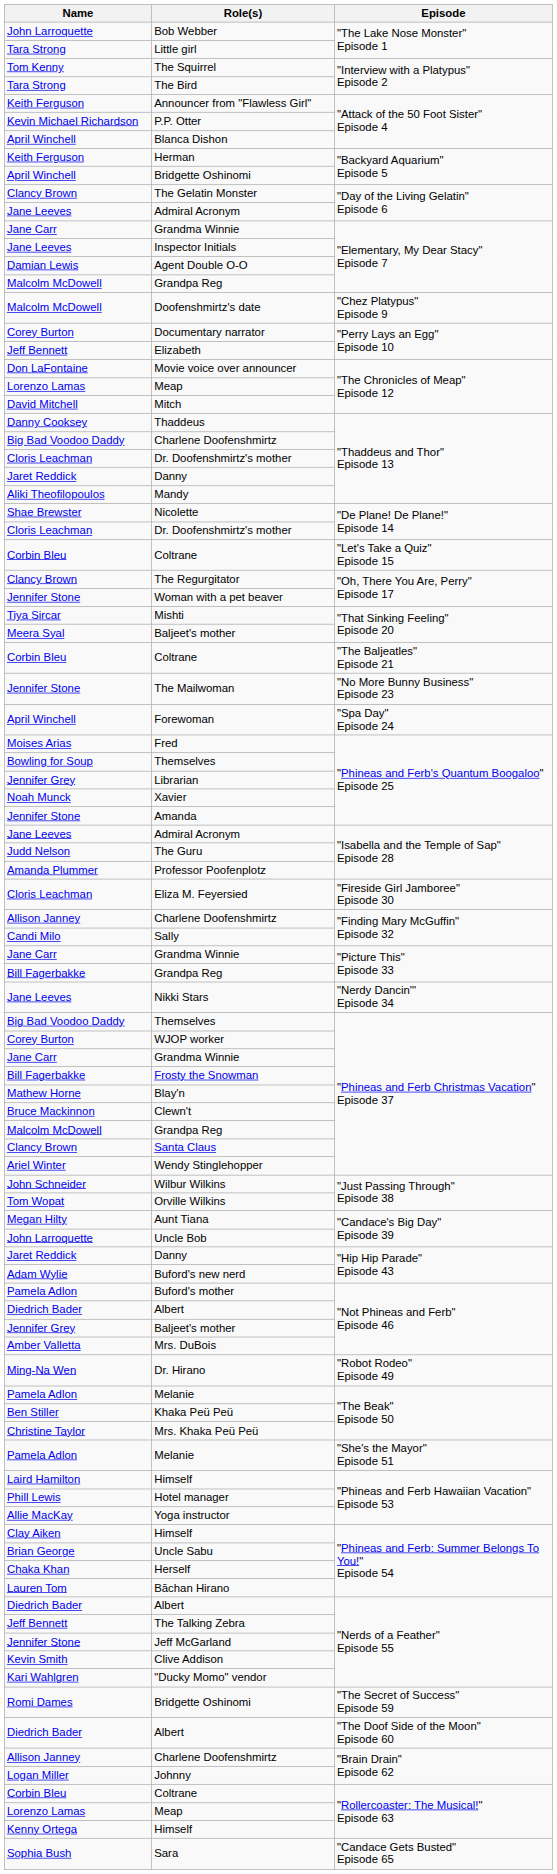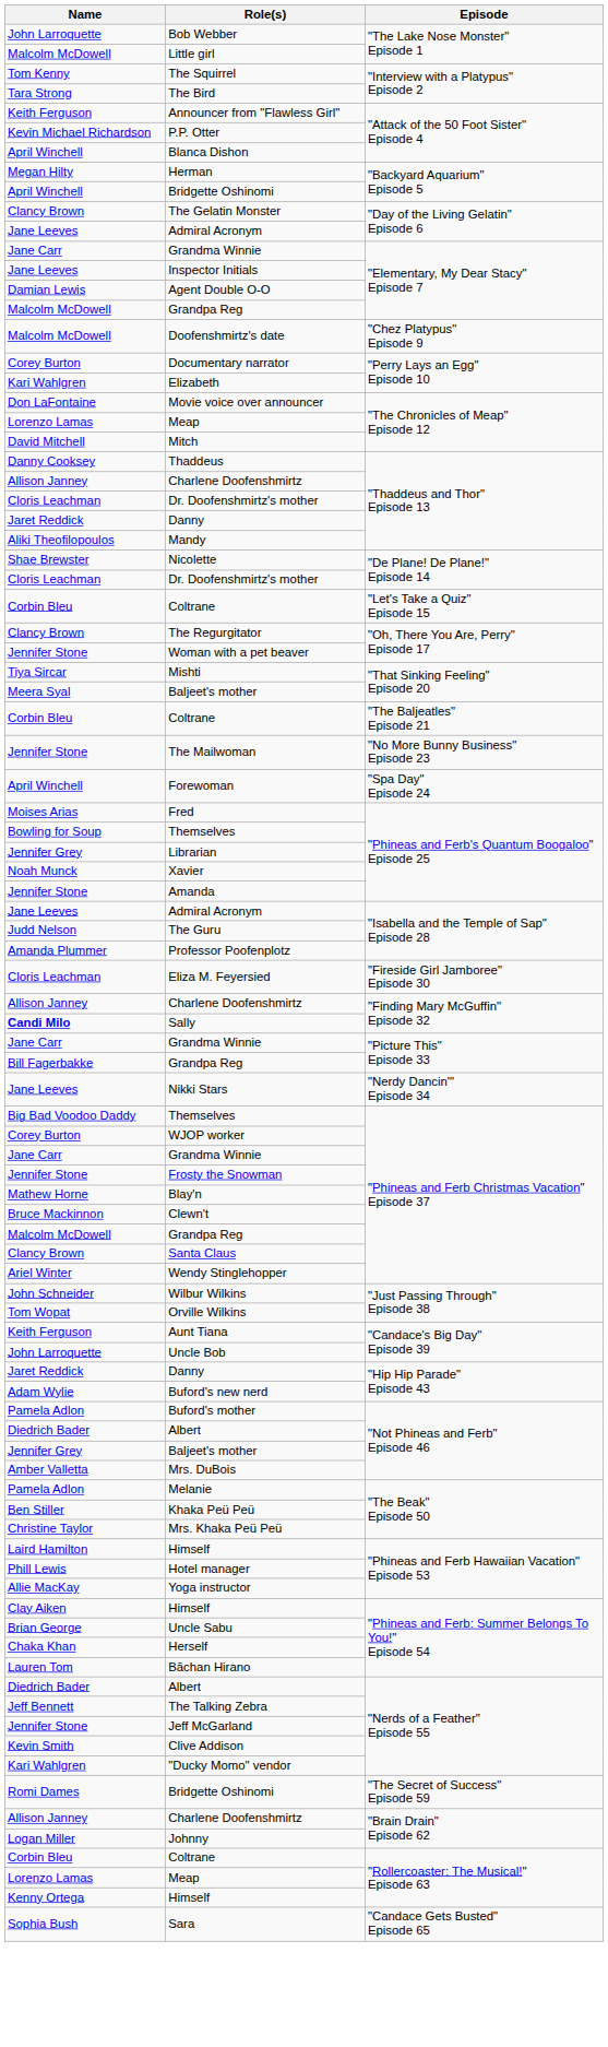Little girl | Name: Tara Strong -> Malcolm McDowell
Herman | Name: Keith Ferguson -> Megan Hilty
Elizabeth | Name: Jeff Bennett -> Kari Wahlgren
Charlene Doofenshmirtz / "Thaddeus and Thor" Episode 13 | Name: Big Bad Voodoo Daddy -> Allison Janney
Sally | Name: normal -> bold
Frosty the Snowman | Name: Bill Fagerbakke -> Jennifer Stone
Aunt Tiana | Name: Megan Hilty -> Keith Ferguson
- row: Ming-Na Wen | Dr. Hirano | "Robot Rodeo" Episode 49
- row: Pamela Adlon | Melanie | "She's the Mayor" Episode 51
- row: Diedrich Bader | Albert | "The Doof Side of the Moon" Episode 60
